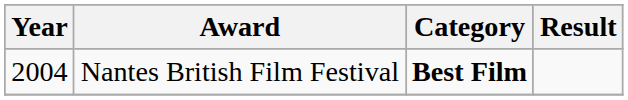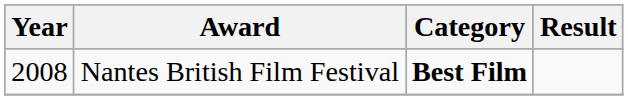Nantes British Film Festival | Year: 2004 -> 2008
